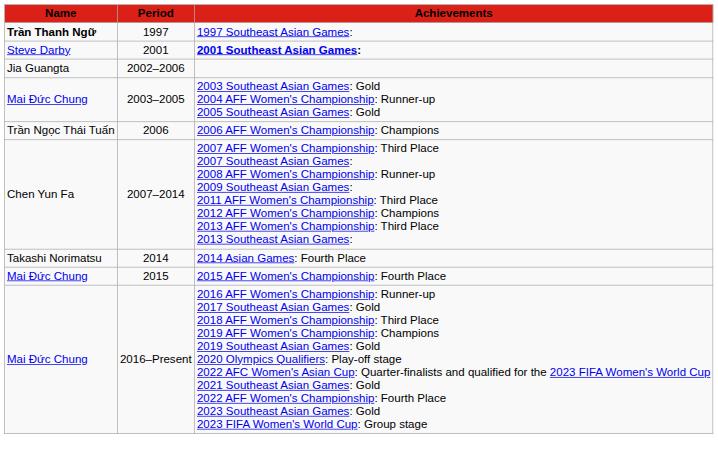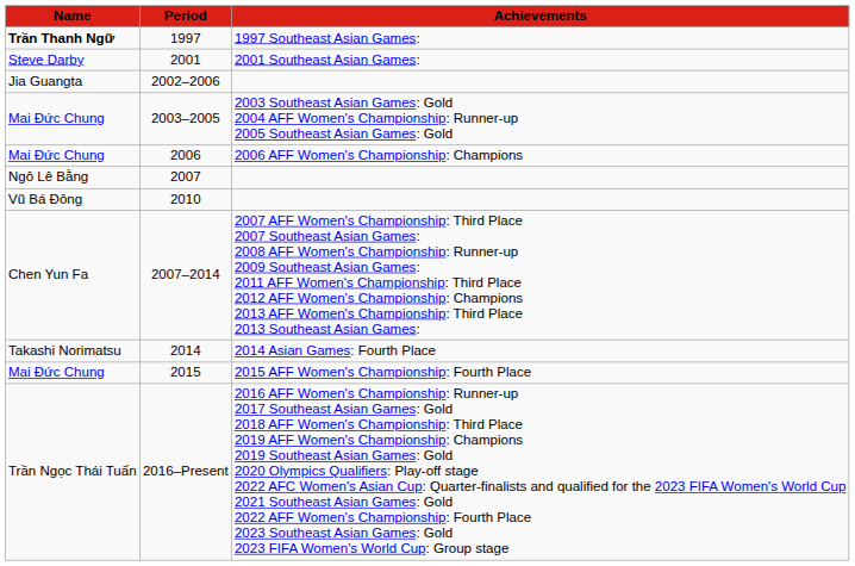2001 | Achievements: bold -> normal
2006 | Name: Trần Ngọc Thái Tuấn -> Mai Đức Chung
+ row: Ngô Lê Bằng | 2007
+ row: Vũ Bá Đông | 2010
2016–Present | Name: Mai Đức Chung -> Trần Ngọc Thái Tuấn
